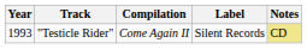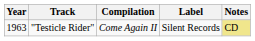"Testicle Rider" | Year: 1993 -> 1963
